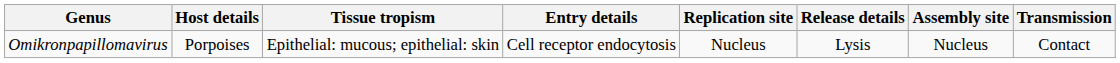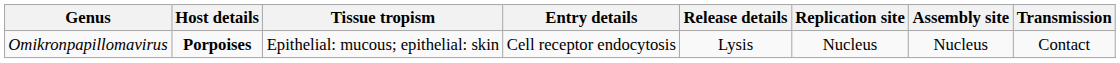columns swapped: Release details <-> Replication site
Omikronpapillomavirus | Host details: normal -> bold
